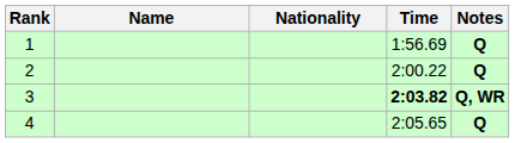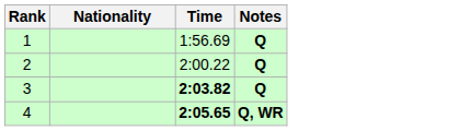- column: Name
3 | Notes: Q, WR -> Q
4 | Time: normal -> bold
4 | Notes: Q -> Q, WR
